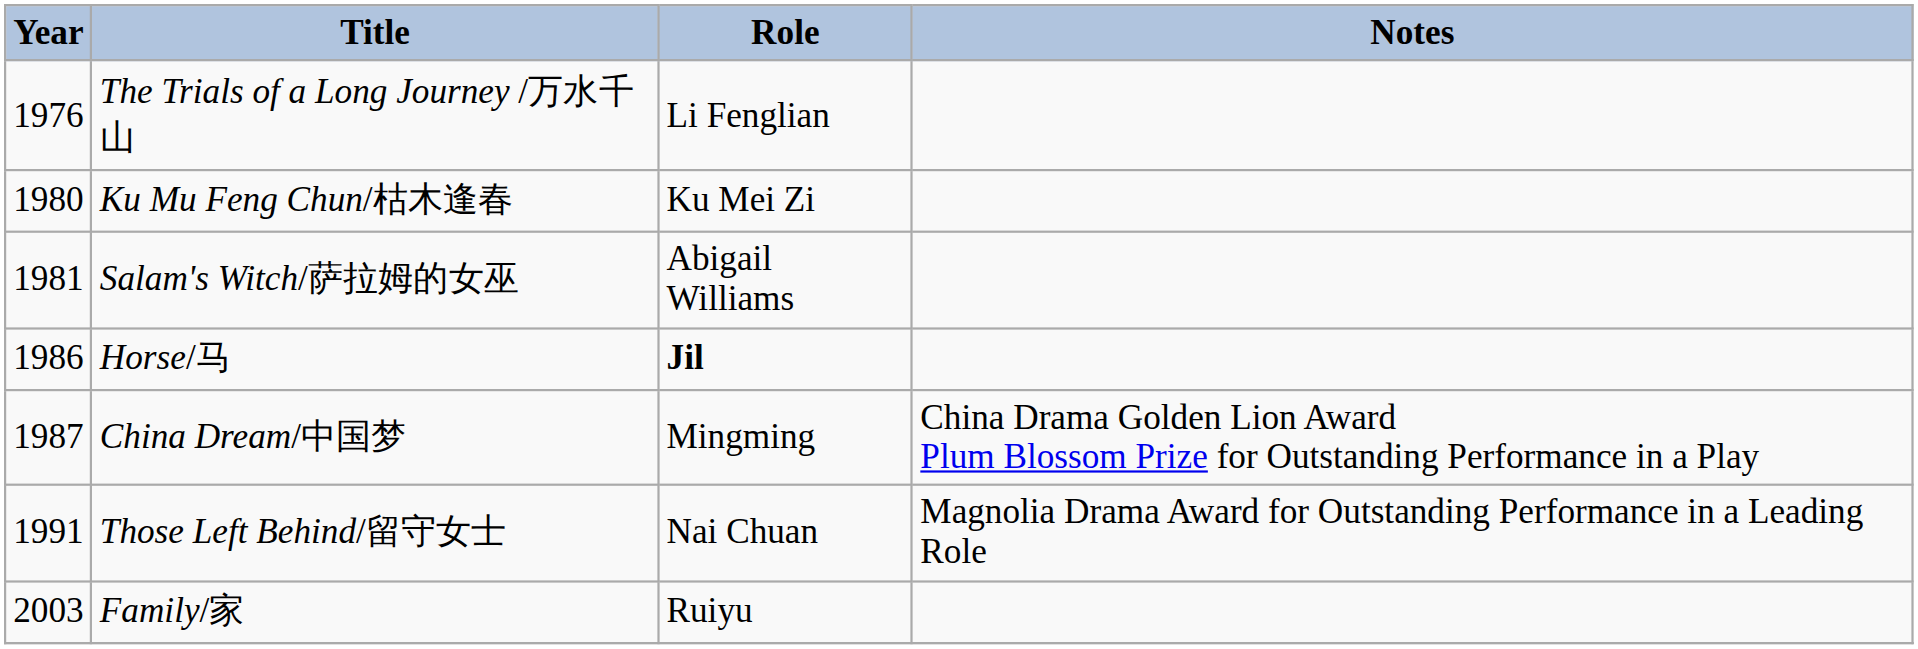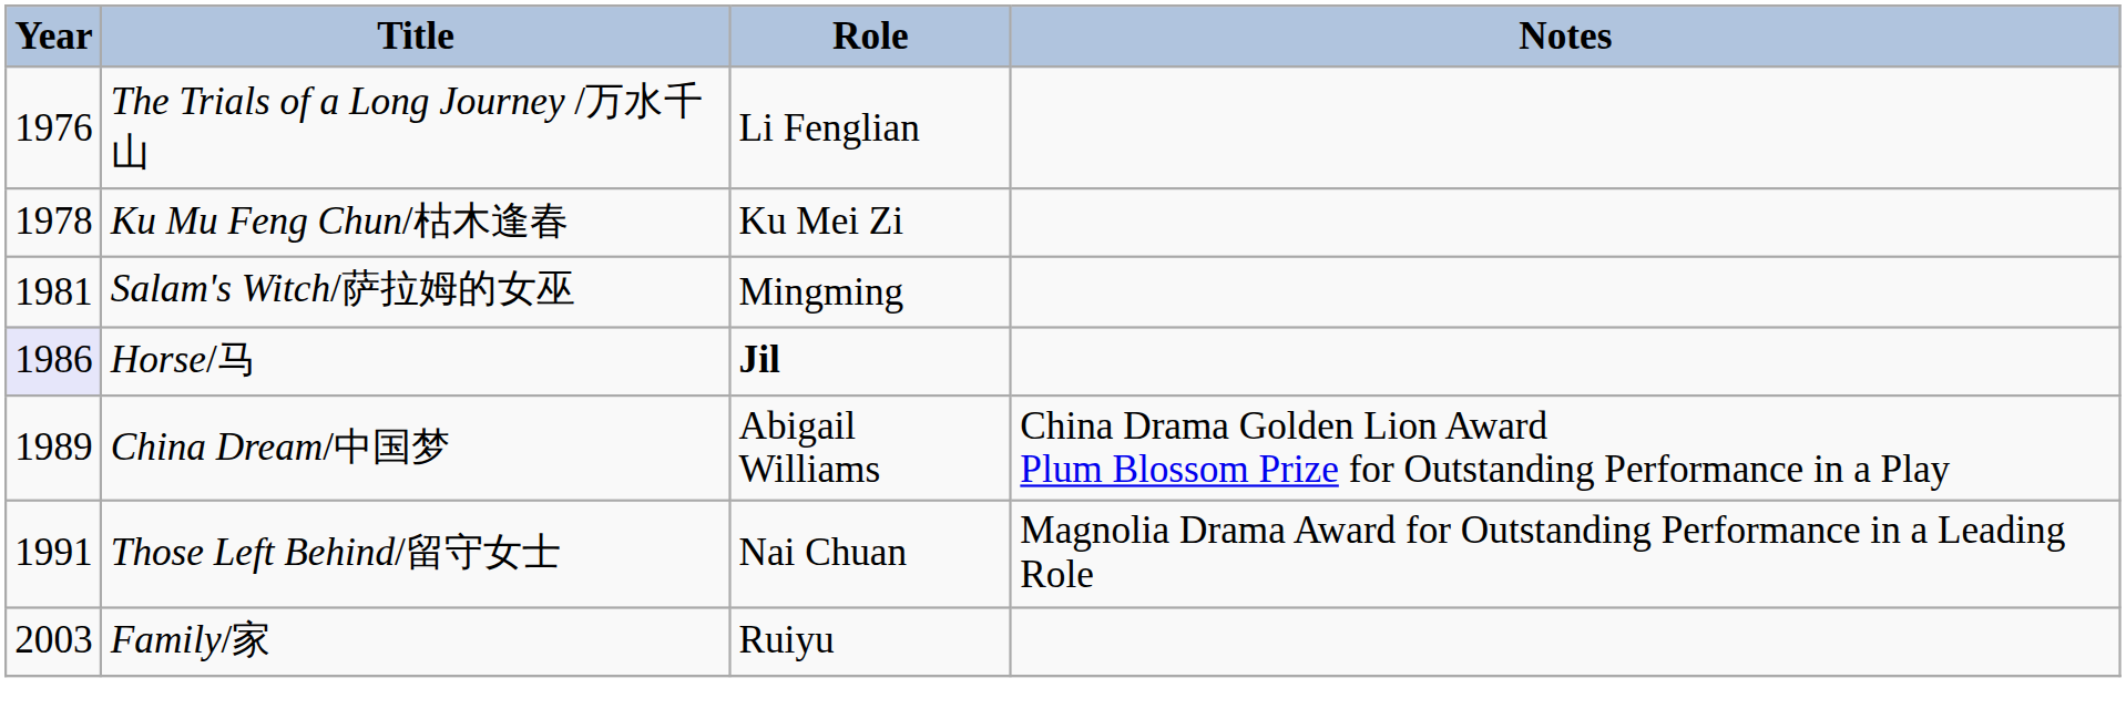Ku Mu Feng Chun/枯木逢春 | Year: 1980 -> 1978
Salam's Witch/萨拉姆的女巫 | Role: Abigail Williams -> Mingming
Horse/马 | Year: no background -> lavender background
China Dream/中国梦 | Year: 1987 -> 1989
China Dream/中国梦 | Role: Mingming -> Abigail Williams
